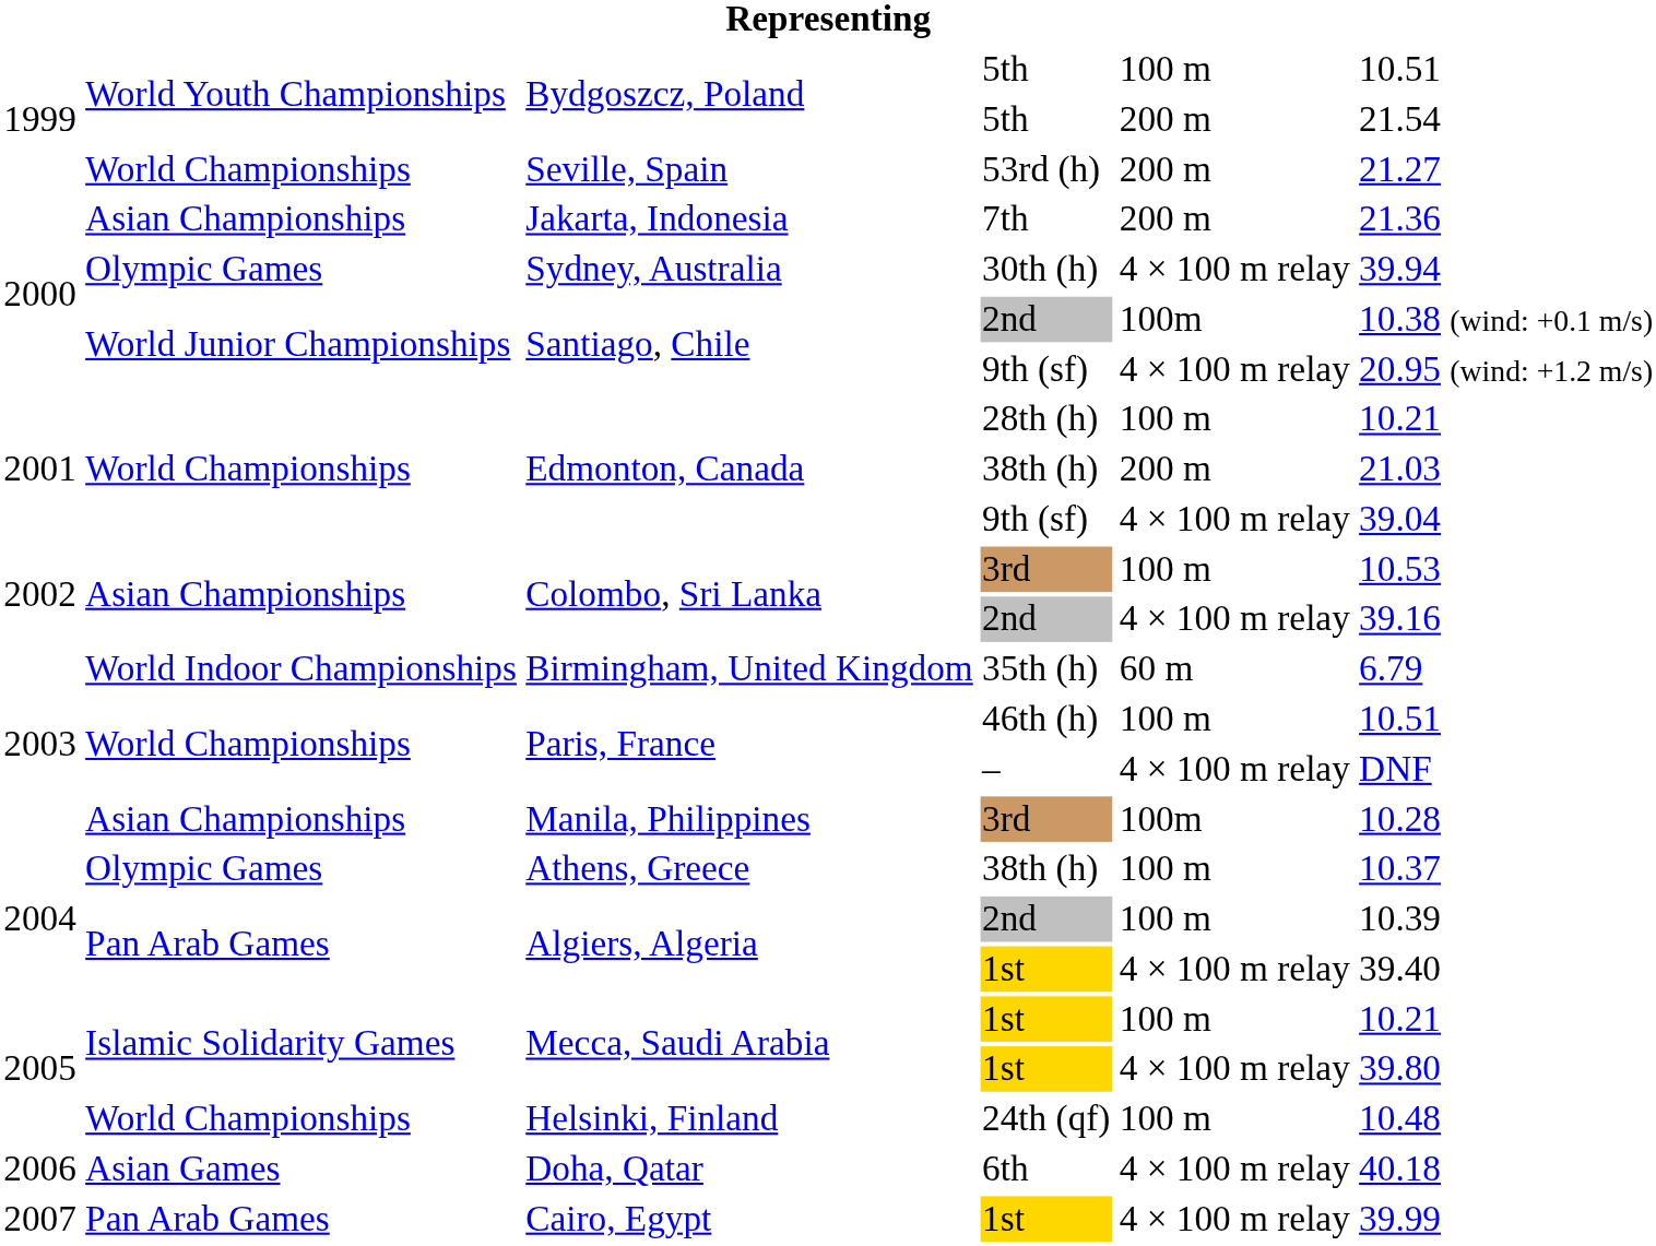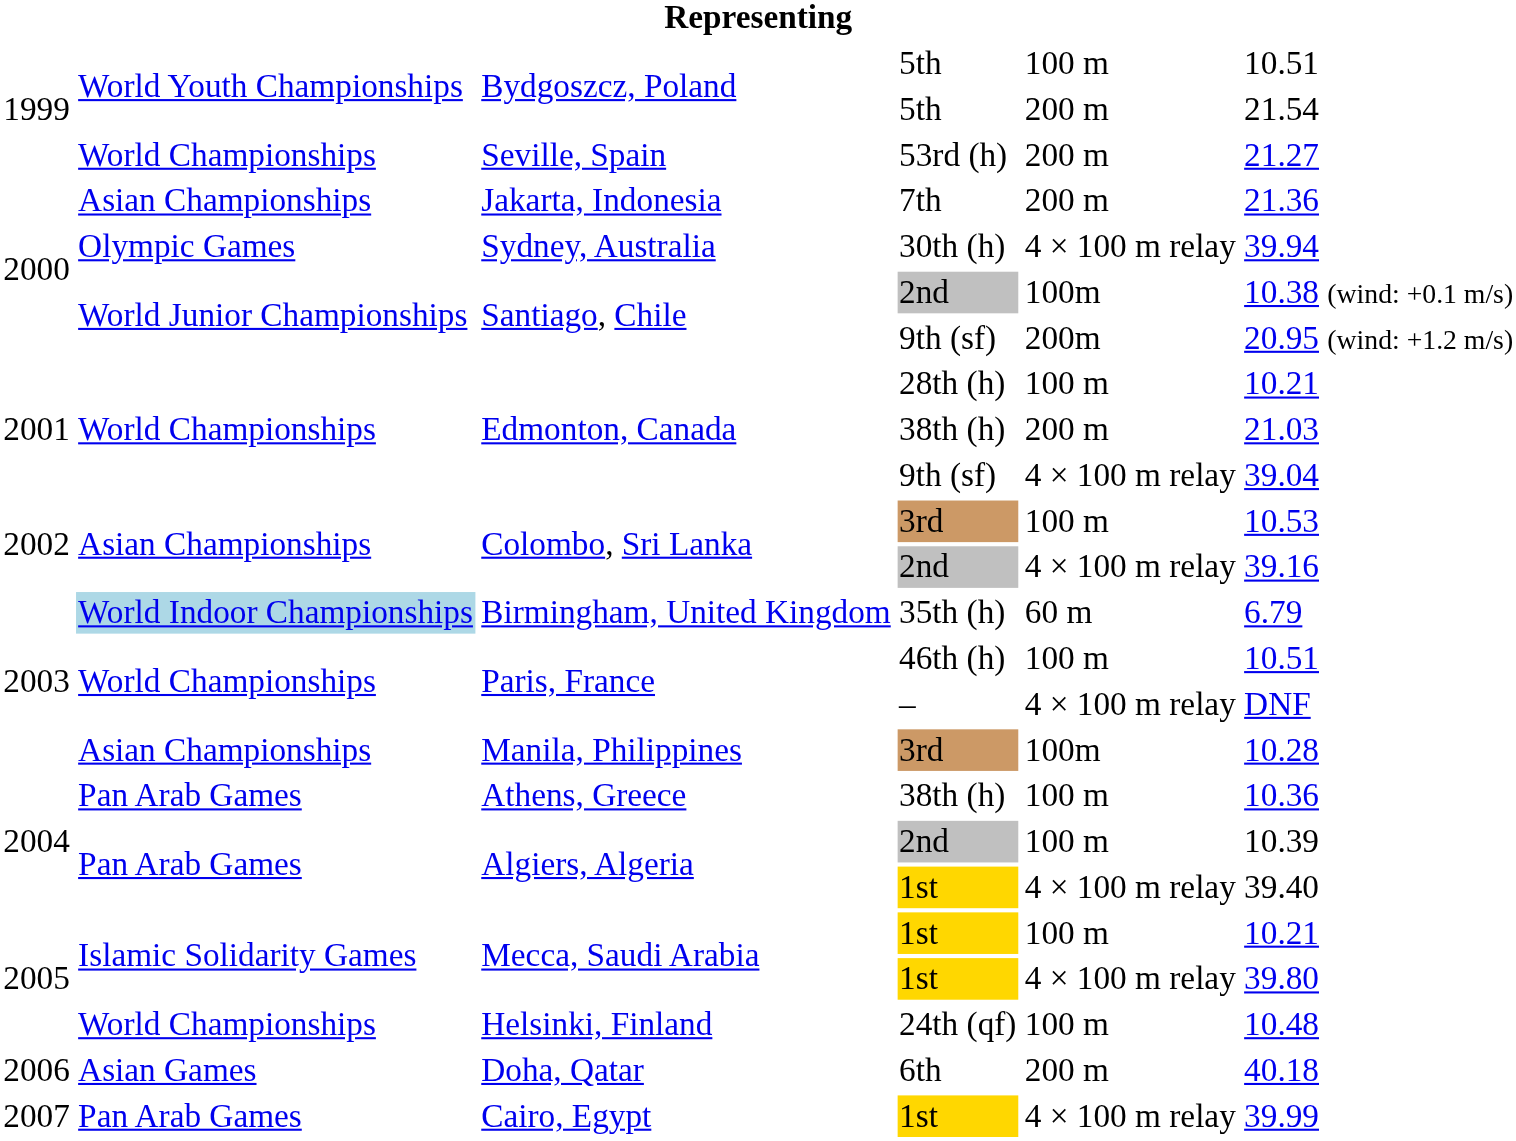Santiago, Chile / 9th (sf) | column 5: 4 × 100 m relay -> 200m
Birmingham, United Kingdom | column 2: no background -> lightblue background
Athens, Greece | column 2: Olympic Games -> Pan Arab Games
Athens, Greece | column 6: 10.37 -> 10.36
Doha, Qatar | column 5: 4 × 100 m relay -> 200 m
